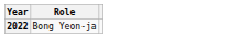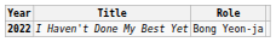+ column: Title | I Haven't Done My Best Yet
